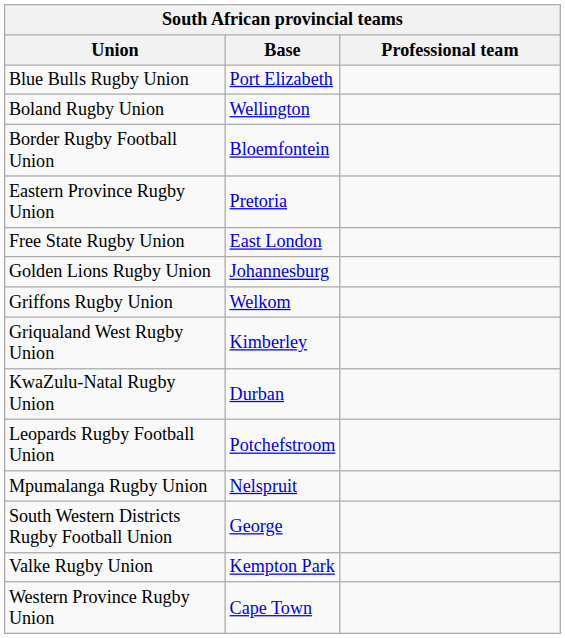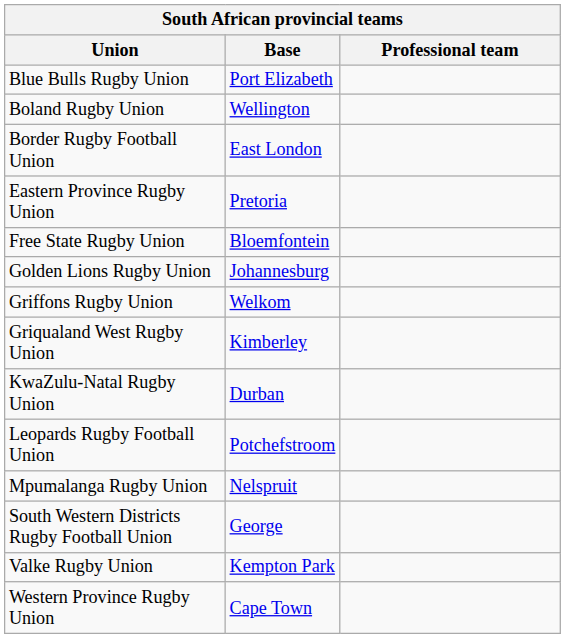Border Rugby Football Union | Base: Bloemfontein -> East London
Free State Rugby Union | Base: East London -> Bloemfontein
